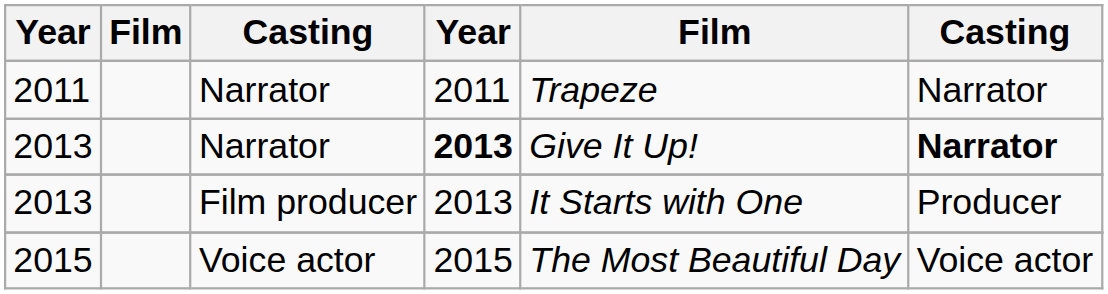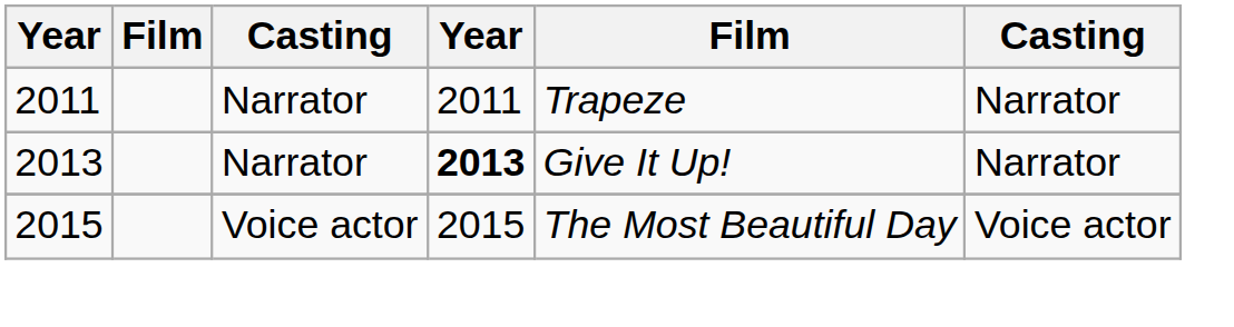2013 / Narrator | column 6: bold -> normal
- row: 2013 | Film producer | 2013 | It Starts with One | Producer
